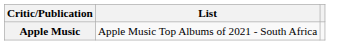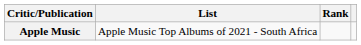+ column: Rank
